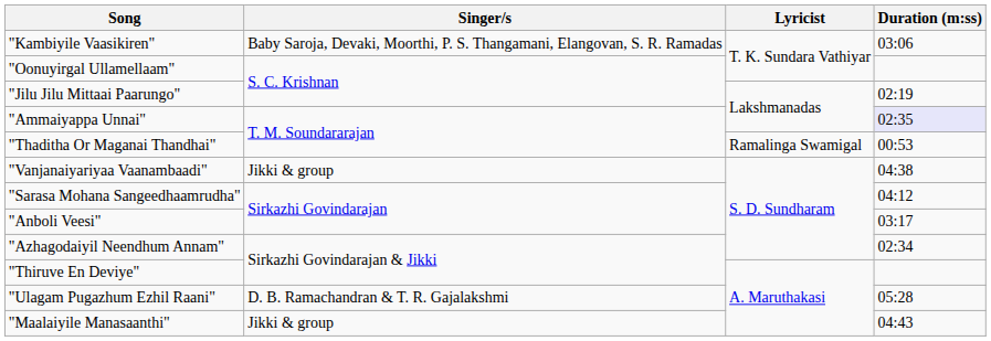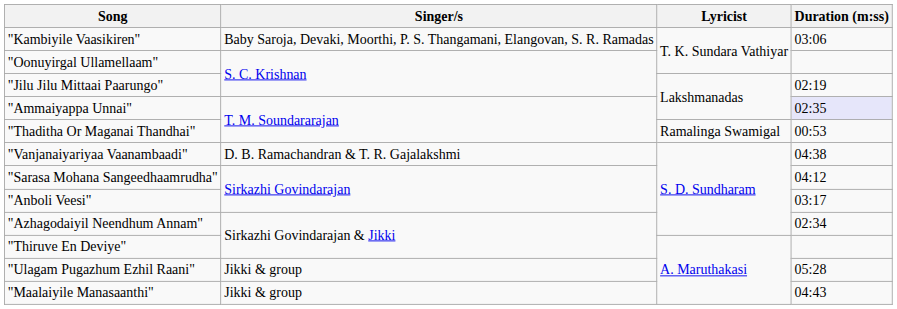"Vanjanaiyariyaa Vaanambaadi" | Singer/s: Jikki & group -> D. B. Ramachandran & T. R. Gajalakshmi
"Ulagam Pugazhum Ezhil Raani" | Singer/s: D. B. Ramachandran & T. R. Gajalakshmi -> Jikki & group
